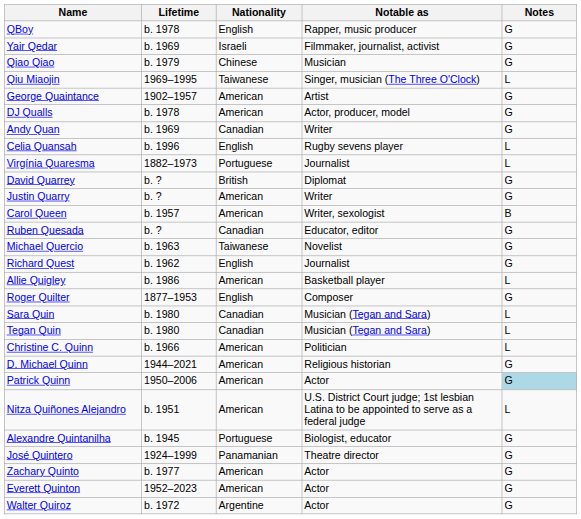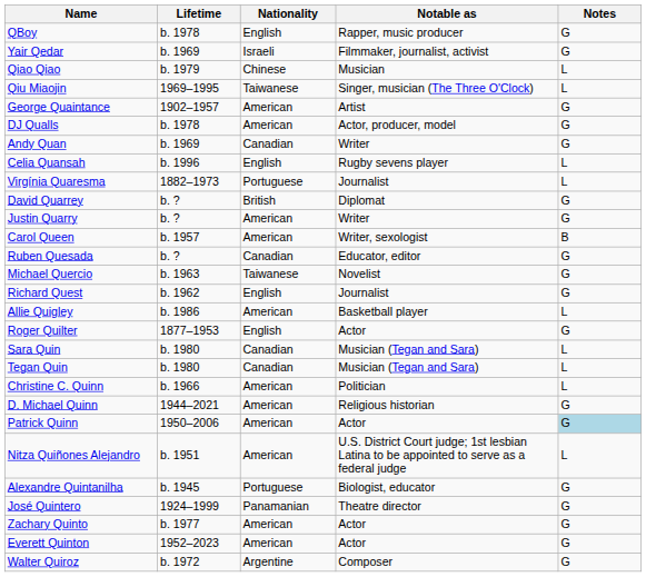Qiao Qiao | Notes: G -> L
Roger Quilter | Notable as: Composer -> Actor
Walter Quiroz | Notable as: Actor -> Composer
